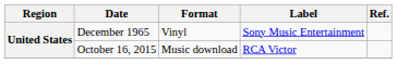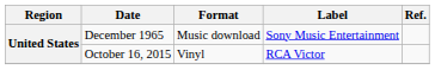December 1965 | Format: Vinyl -> Music download
October 16, 2015 | Format: Music download -> Vinyl
